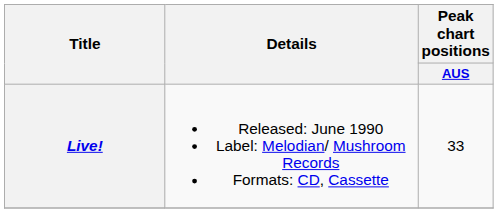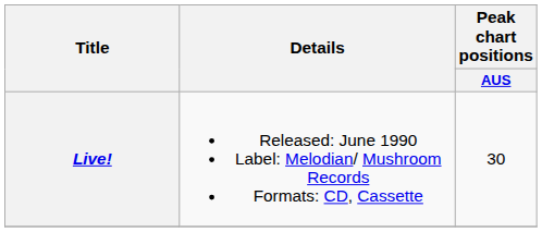Live! | Peak chart positions / AUS: 33 -> 30
